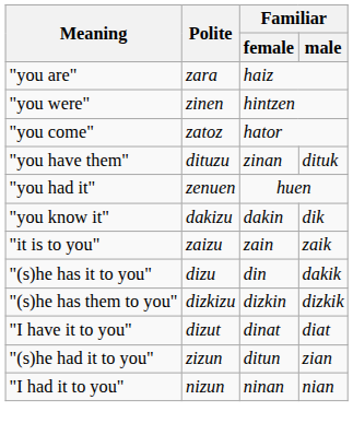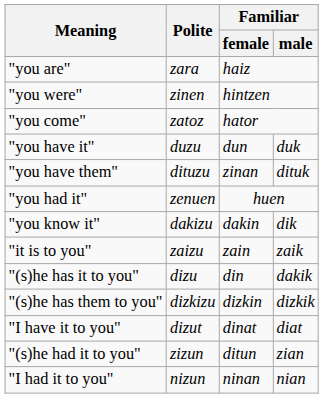+ row: "you have it" | duzu | dun | duk
